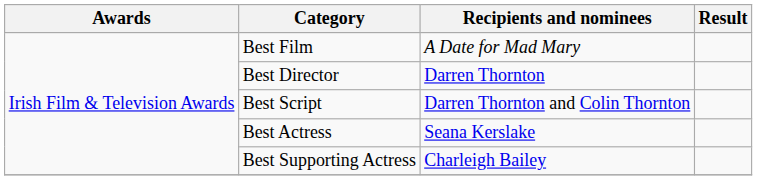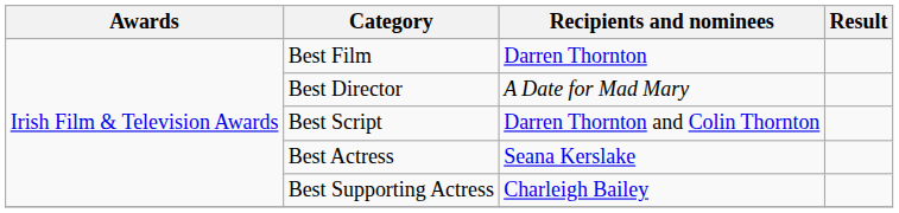Best Film | Recipients and nominees: A Date for Mad Mary -> Darren Thornton
Best Director | Recipients and nominees: Darren Thornton -> A Date for Mad Mary
